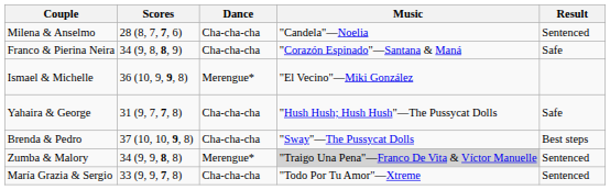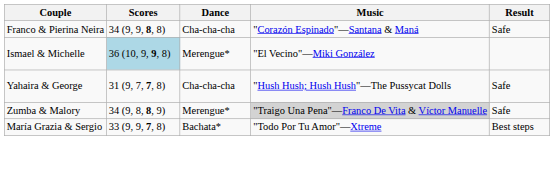- row: Milena & Anselmo | 28 (8, 7, 7, 6) | Cha-cha-cha | "Candela"—Noelia | Sentenced
Franco & Pierina Neira | Scores: 34 (9, 8, 8, 9) -> 34 (9, 9, 8, 8)
Ismael & Michelle | Scores: no background -> lightblue background
- row: Brenda & Pedro | 37 (10, 10, 9, 8) | Cha-cha-cha | "Sway"—The Pussycat Dolls | Best steps
Zumba & Malory | Scores: 34 (9, 9, 8, 8) -> 34 (9, 8, 8, 9)
Zumba & Malory | Result: Sentenced -> Safe
María Grazia & Sergio | Dance: Cha-cha-cha -> Bachata*
María Grazia & Sergio | Result: Sentenced -> Best steps
